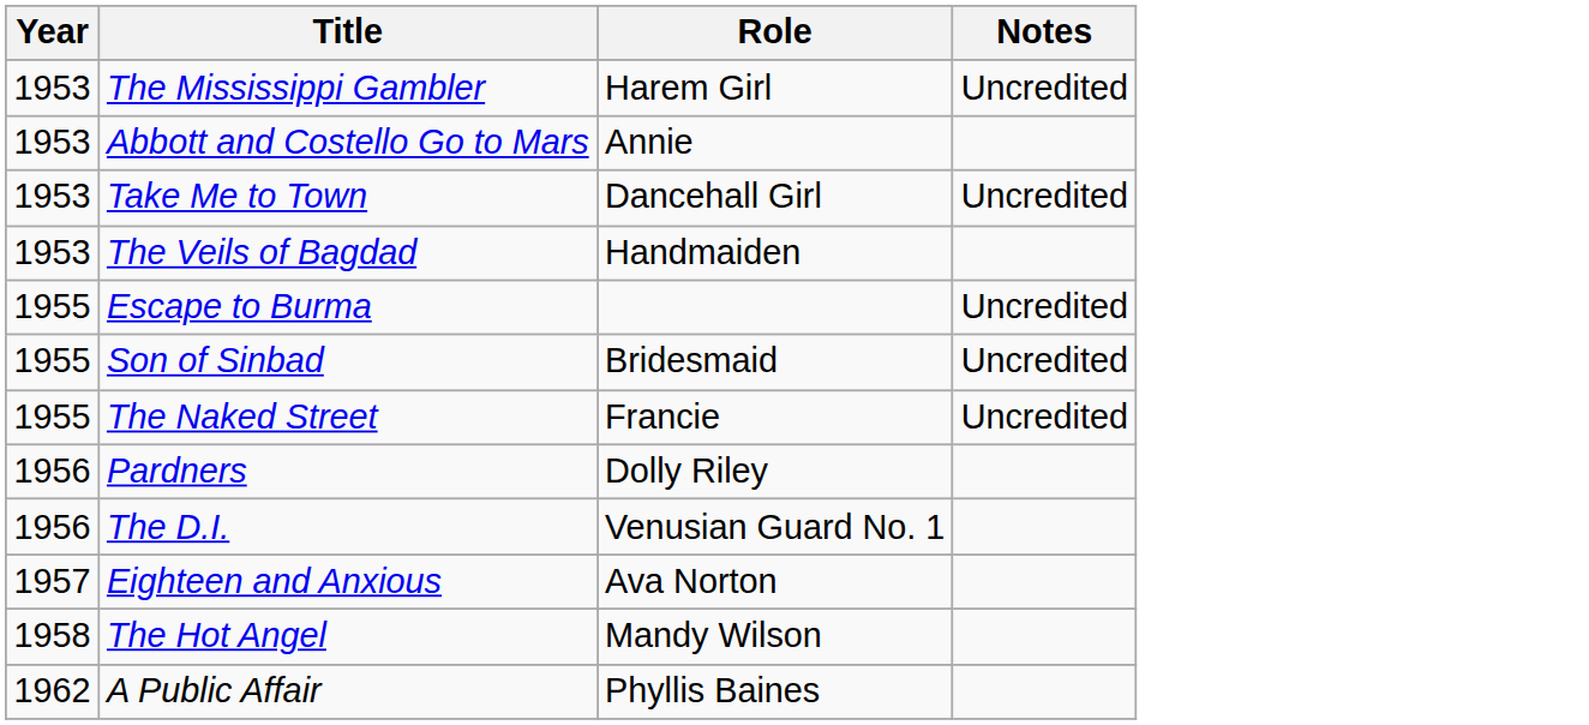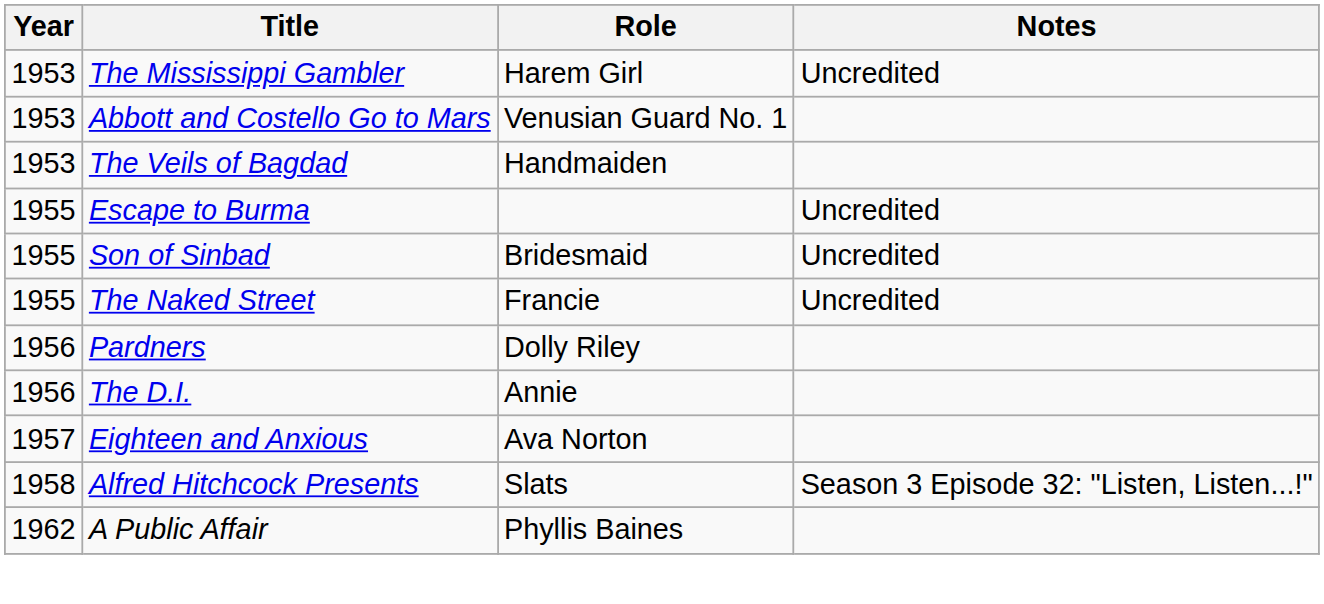Abbott and Costello Go to Mars | Role: Annie -> Venusian Guard No. 1
- row: 1953 | Take Me to Town | Dancehall Girl | Uncredited
The D.I. | Role: Venusian Guard No. 1 -> Annie
+ row: 1958 | Alfred Hitchcock Presents | Slats | Season 3 Episode 32: "Listen, Listen...!"
- row: 1958 | The Hot Angel | Mandy Wilson
